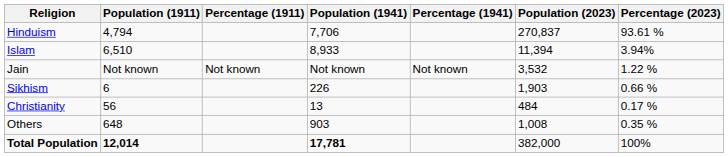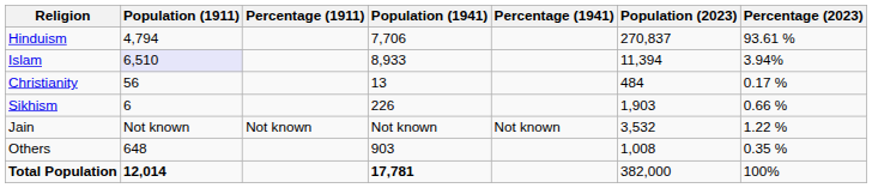Islam | Population (1911): no background -> lavender background
rows swapped: Jain <-> Christianity
